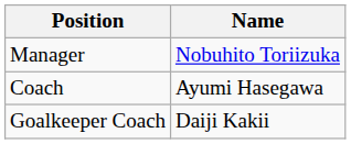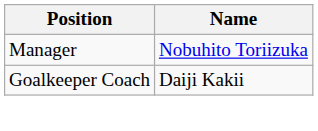- row: Coach | Ayumi Hasegawa
